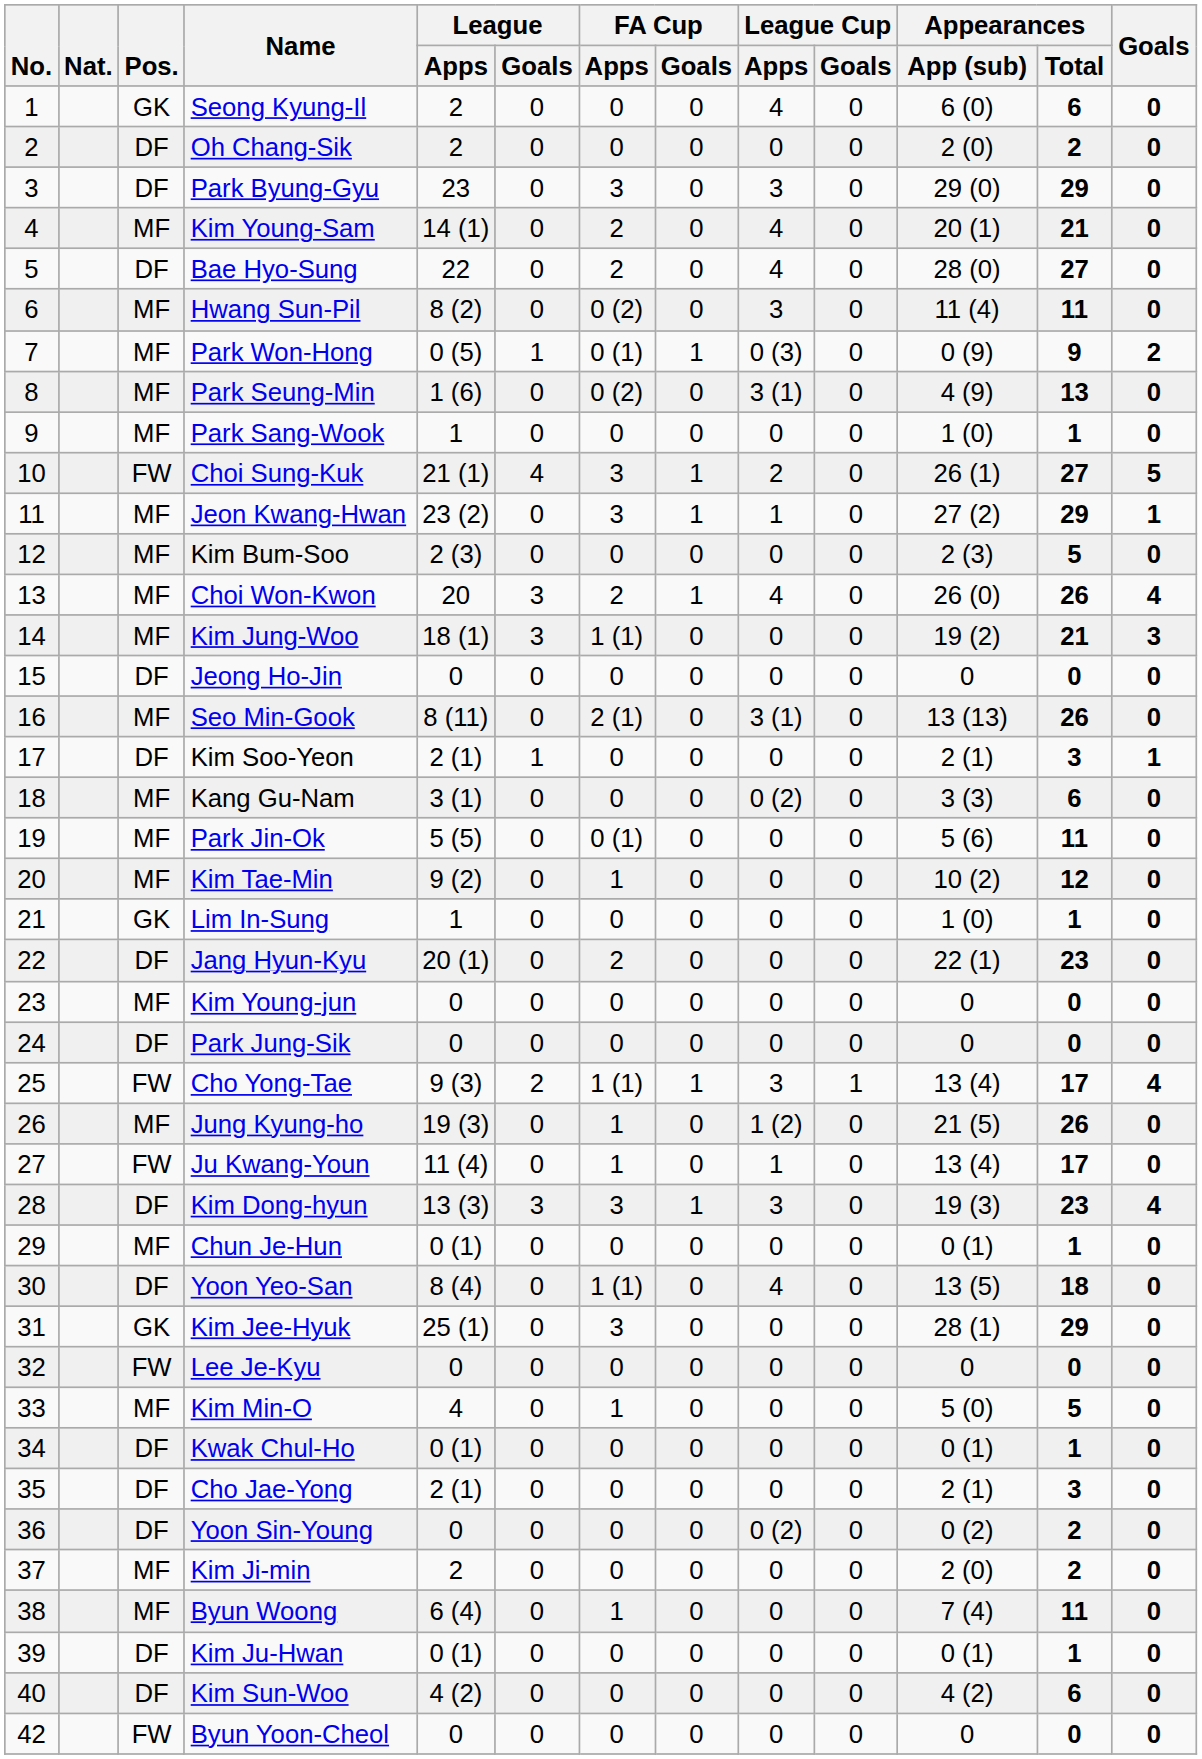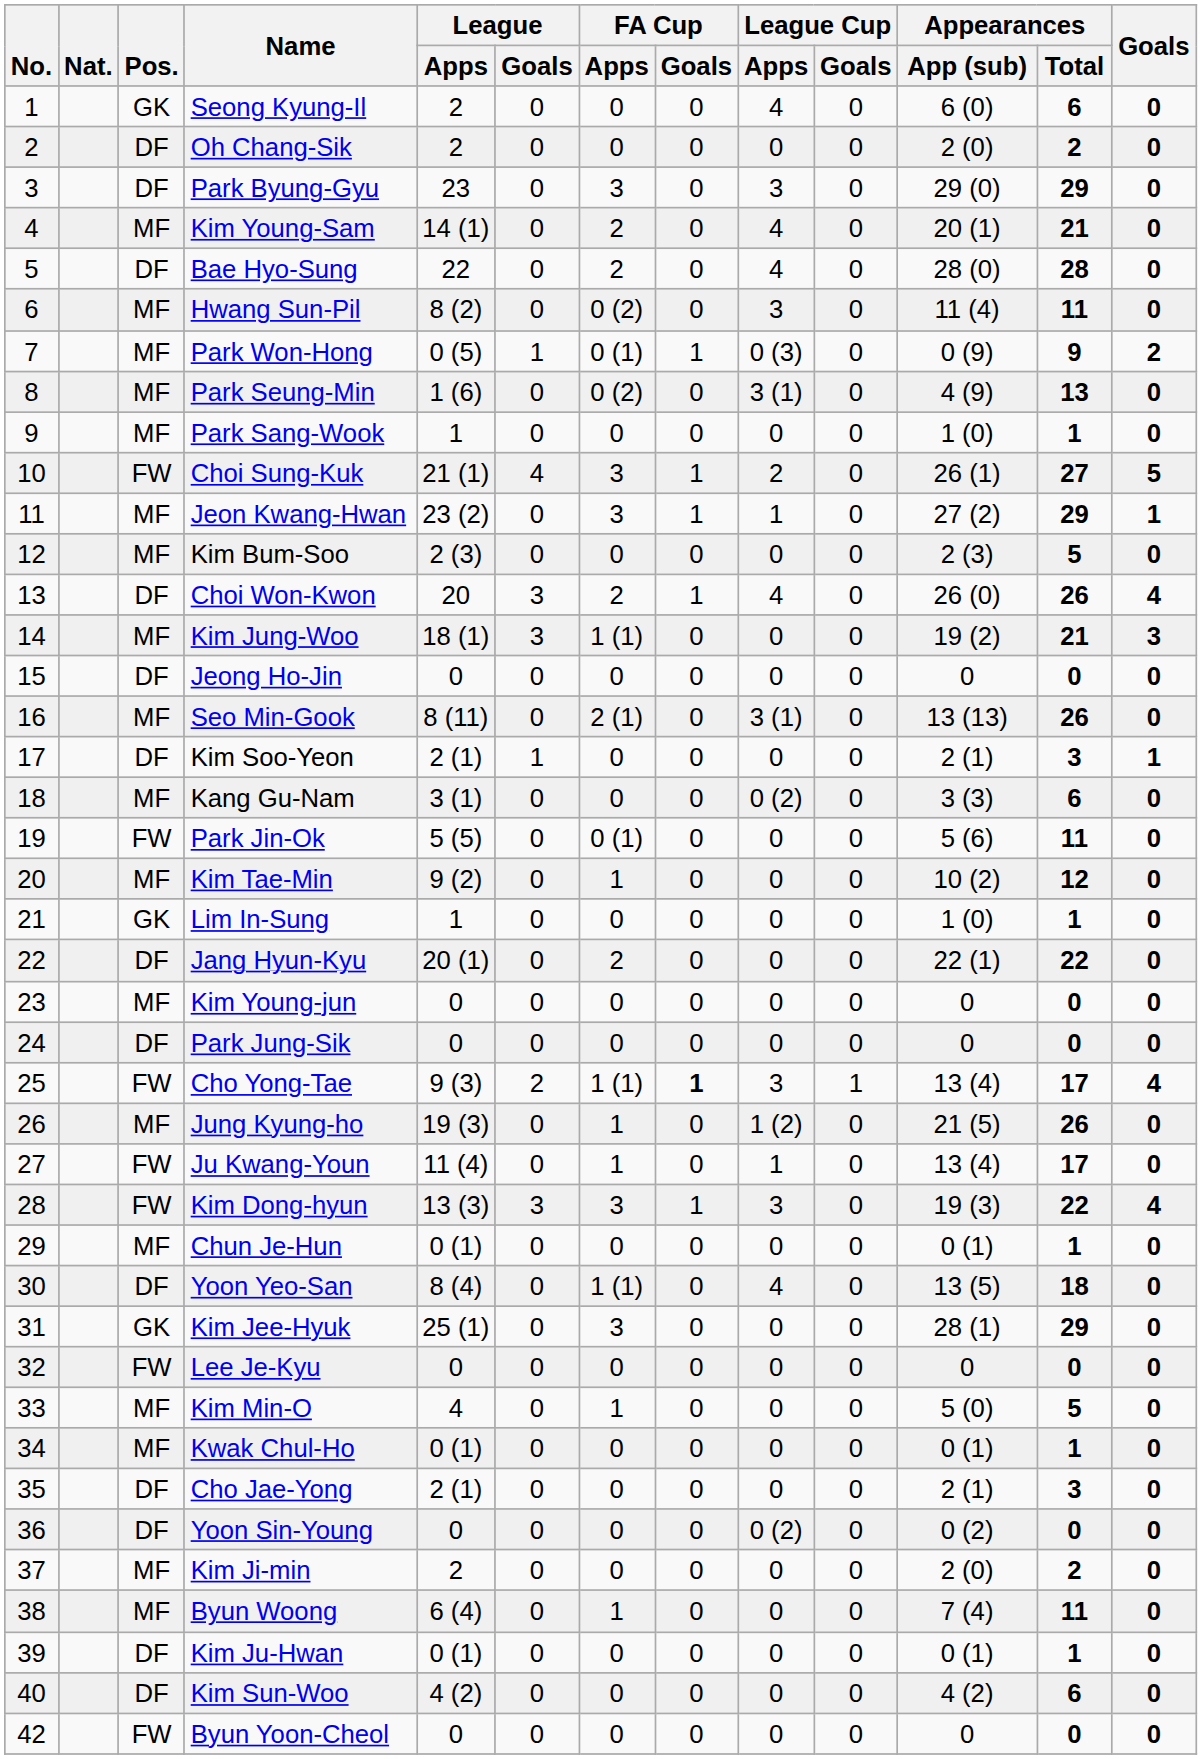Bae Hyo-Sung | Appearances / Total: 27 -> 28
Choi Won-Kwon | Pos.: MF -> DF
Park Jin-Ok | Pos.: MF -> FW
Jang Hyun-Kyu | Appearances / Total: 23 -> 22
Cho Yong-Tae | FA Cup / Goals: normal -> bold
Kim Dong-hyun | Pos.: DF -> FW
Kim Dong-hyun | Appearances / Total: 23 -> 22
Kwak Chul-Ho | Pos.: DF -> MF
Yoon Sin-Young | Appearances / Total: 2 -> 0
